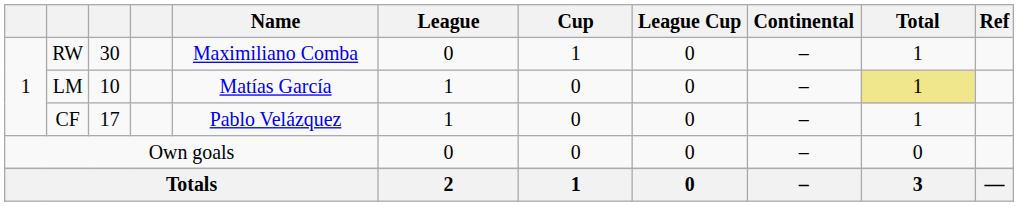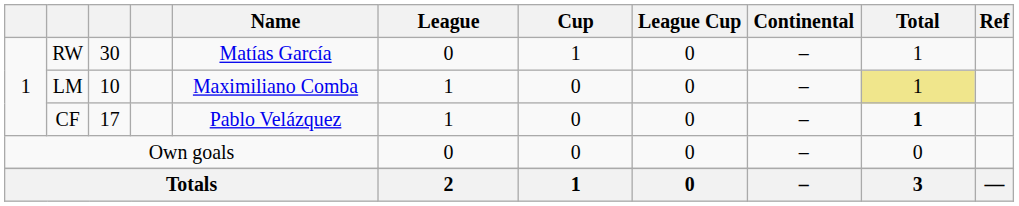RW | Name: Maximiliano Comba -> Matías García
LM | Name: Matías García -> Maximiliano Comba
CF | Total: normal -> bold
